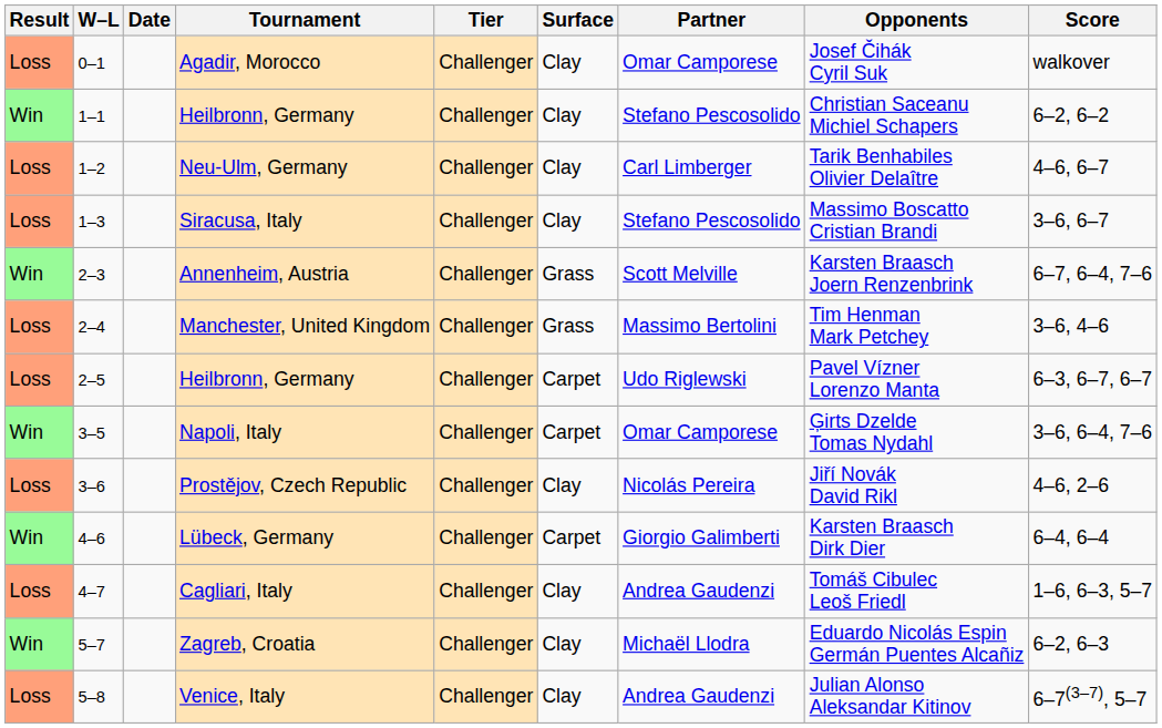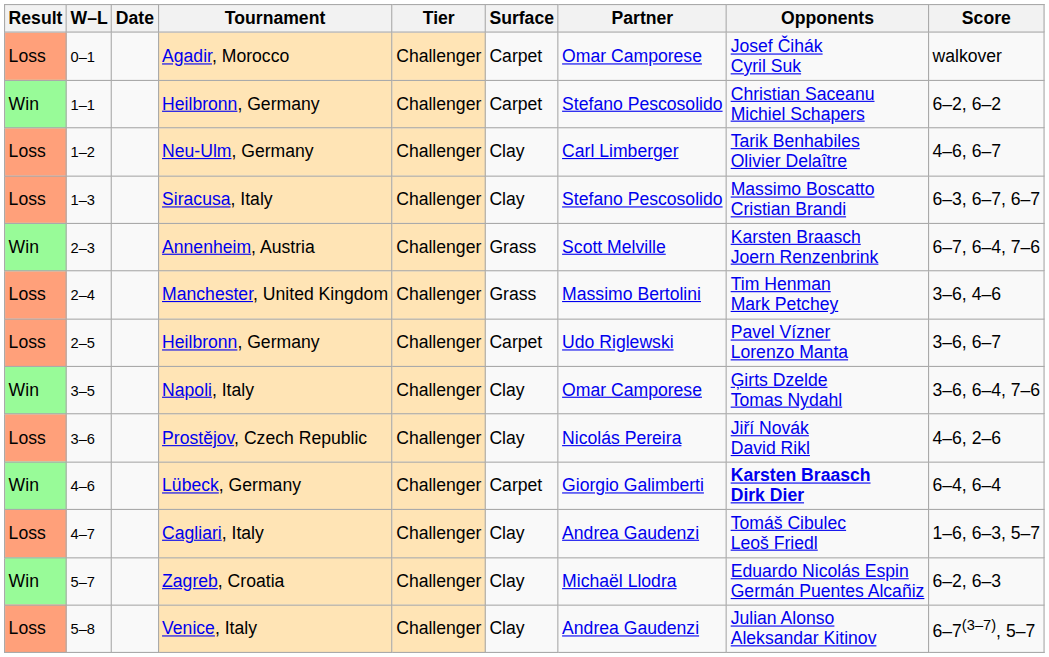Agadir, Morocco | Surface: Clay -> Carpet
1–1 / Heilbronn, Germany | Surface: Clay -> Carpet
Siracusa, Italy | Score: 3–6, 6–7 -> 6–3, 6–7, 6–7
2–5 / Heilbronn, Germany | Score: 6–3, 6–7, 6–7 -> 3–6, 6–7
Napoli, Italy | Surface: Carpet -> Clay
Lübeck, Germany | Opponents: normal -> bold
